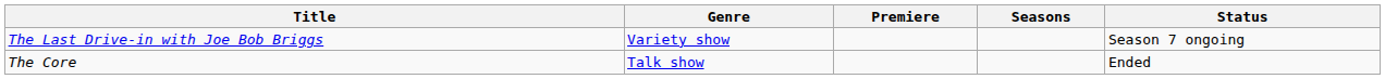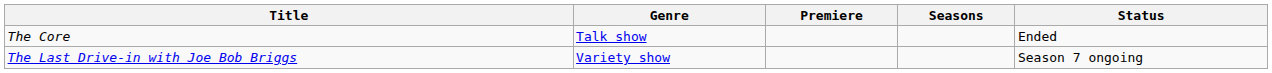rows swapped: The Core <-> The Last Drive-in with Joe Bob Briggs
